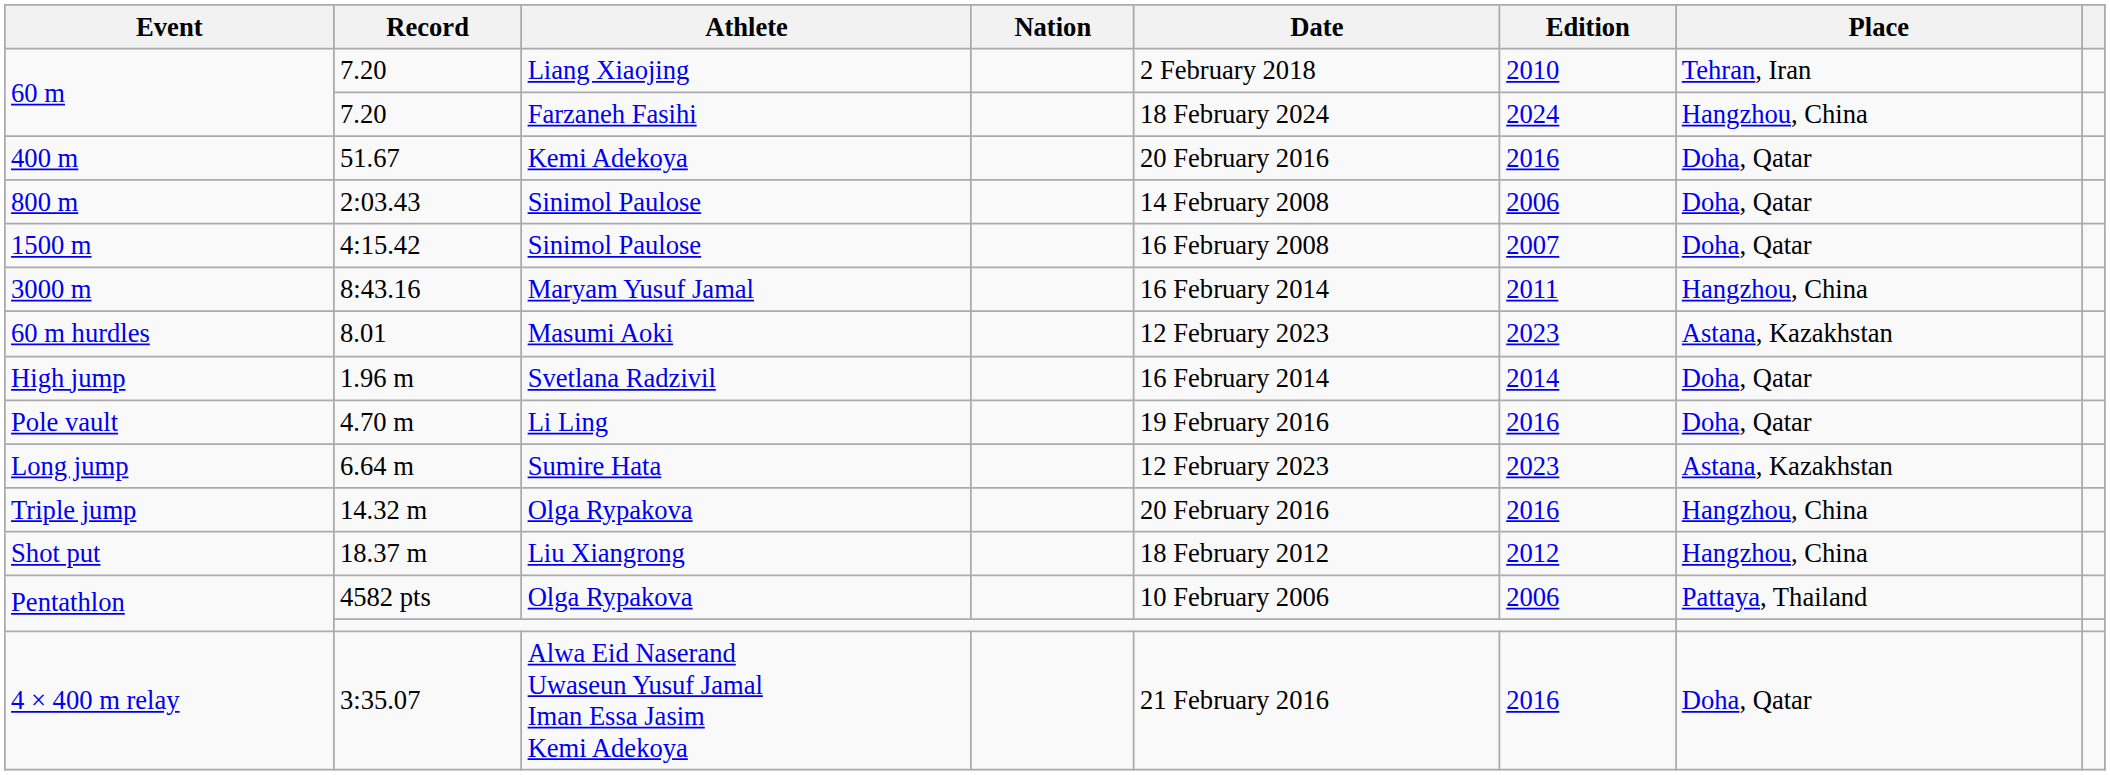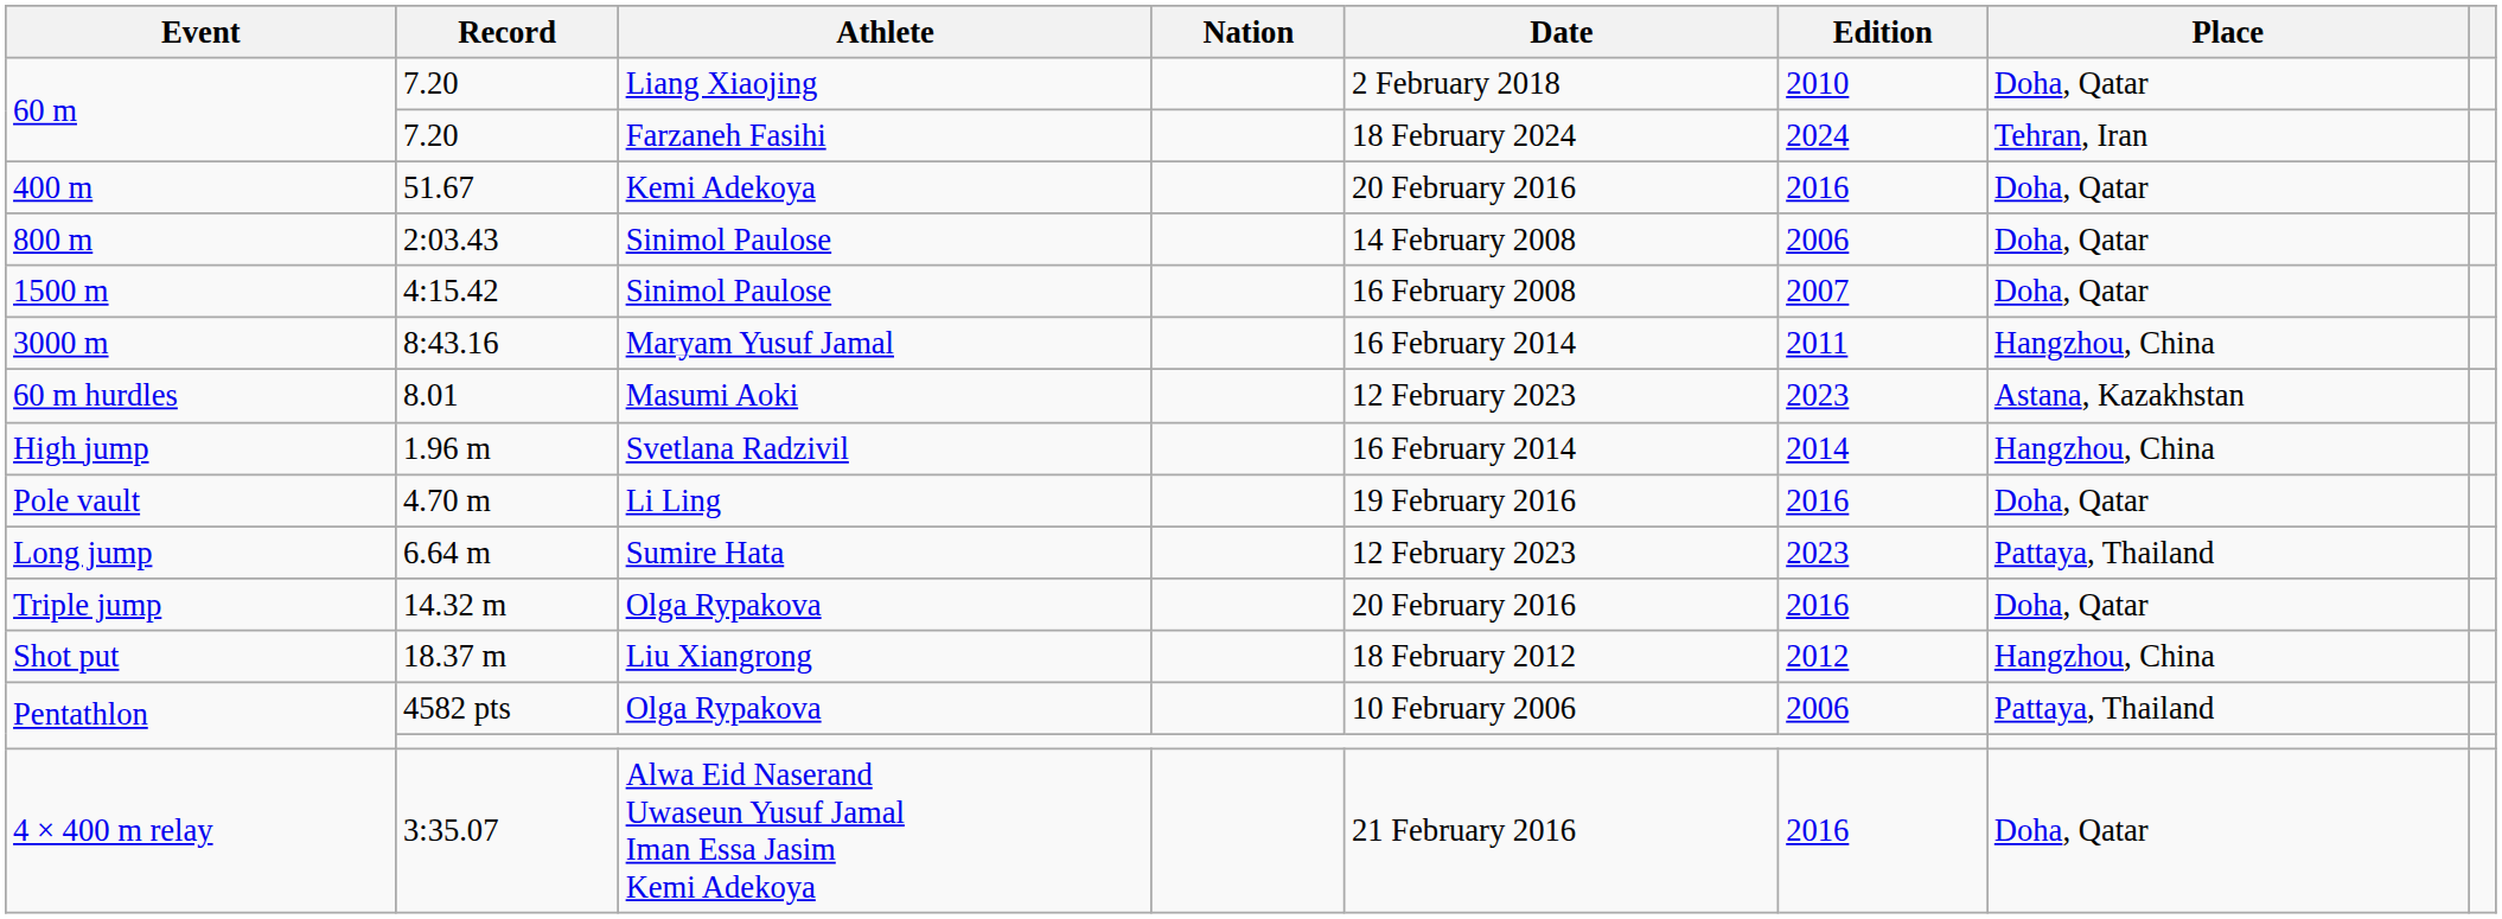7.20 / Liang Xiaojing | Place: Tehran, Iran -> Doha, Qatar
7.20 / Farzaneh Fasihi | Place: Hangzhou, China -> Tehran, Iran
1.96 m | Place: Doha, Qatar -> Hangzhou, China
6.64 m | Place: Astana, Kazakhstan -> Pattaya, Thailand
14.32 m | Place: Hangzhou, China -> Doha, Qatar
